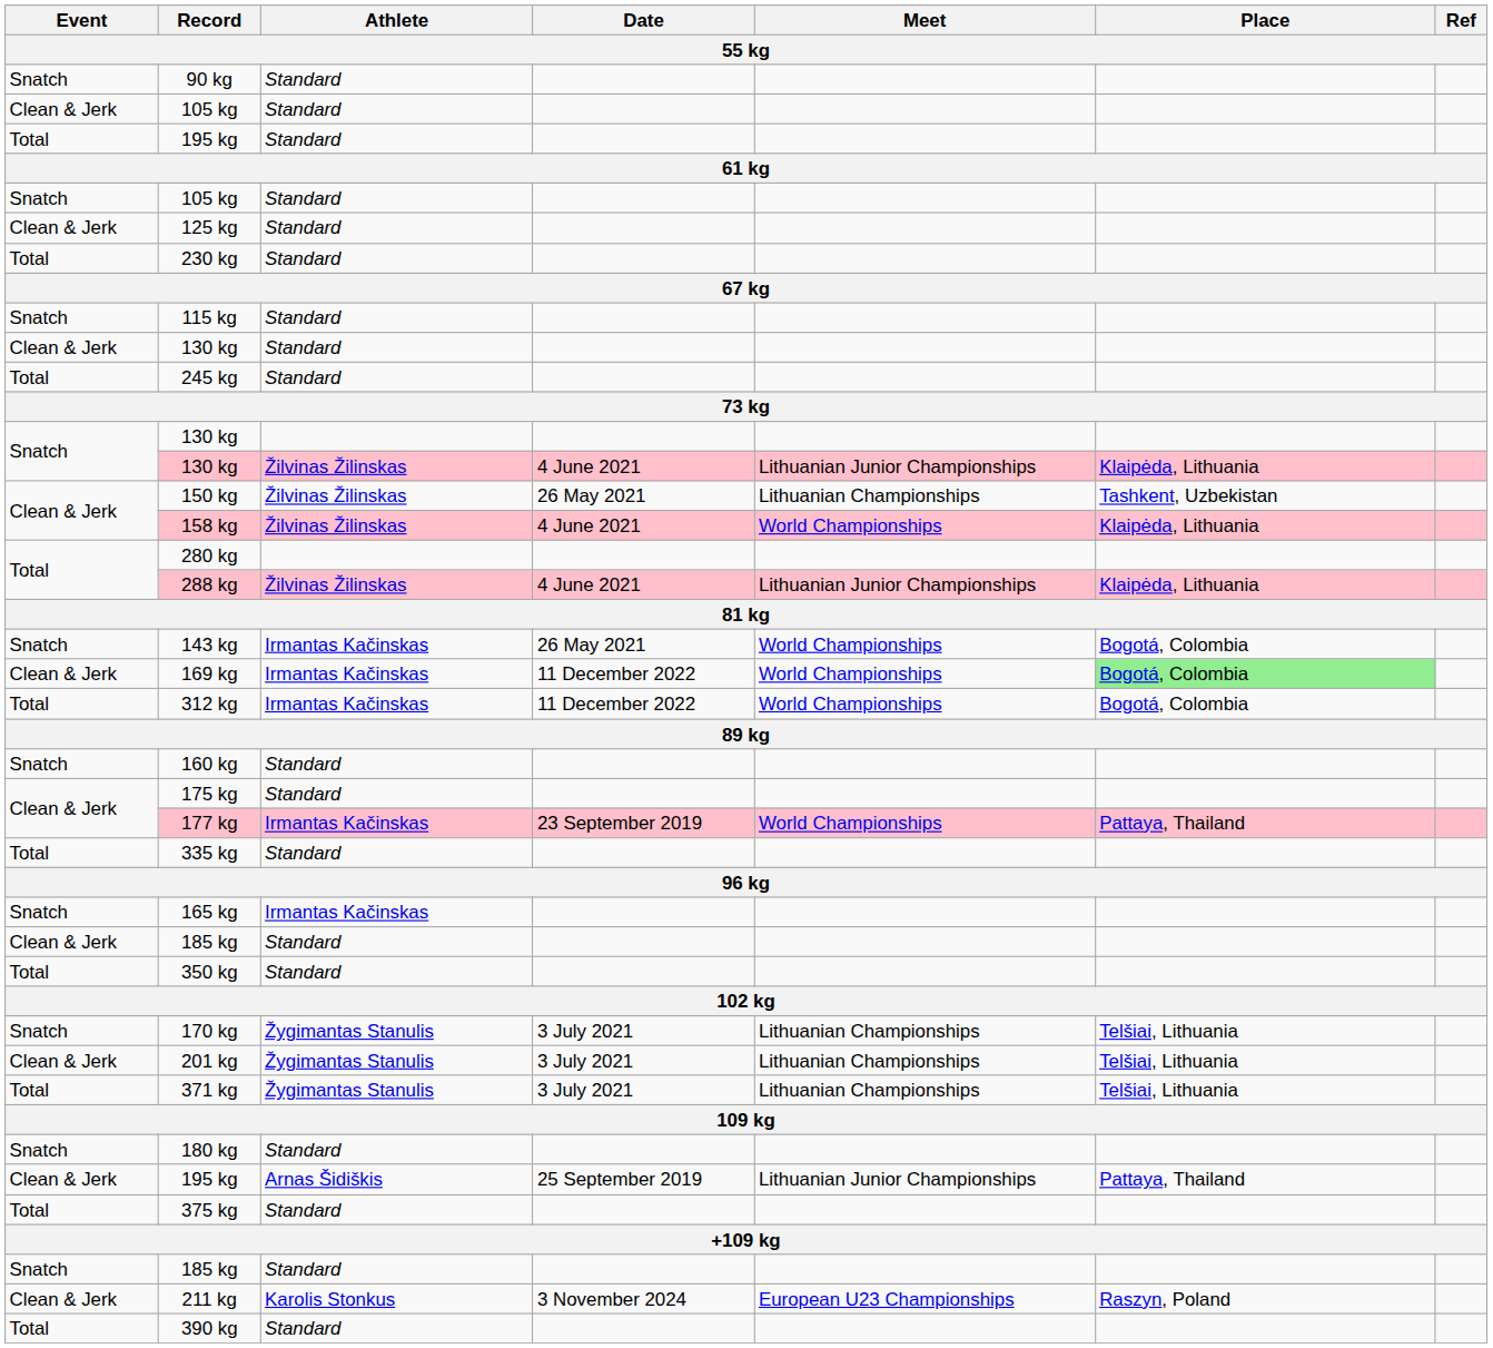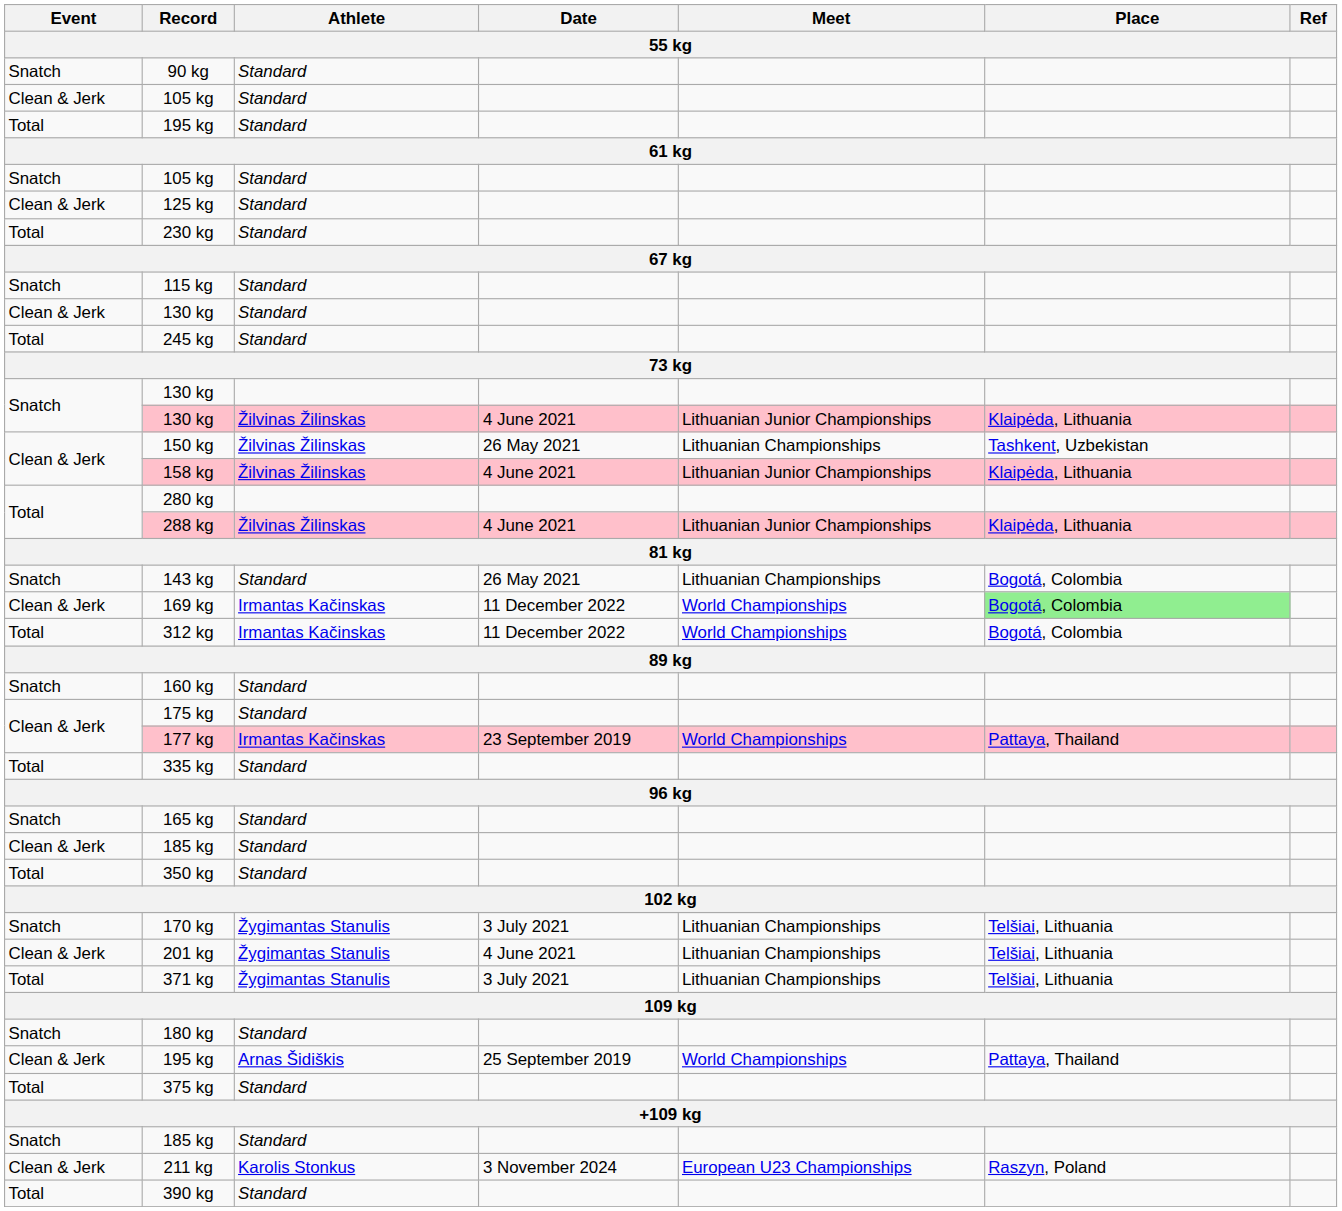158 kg | Meet: World Championships -> Lithuanian Junior Championships
143 kg | Athlete: Irmantas Kačinskas -> Standard
143 kg | Meet: World Championships -> Lithuanian Championships
165 kg | Athlete: Irmantas Kačinskas -> Standard
201 kg | Date: 3 July 2021 -> 4 June 2021
Clean & Jerk / 195 kg | Meet: Lithuanian Junior Championships -> World Championships
